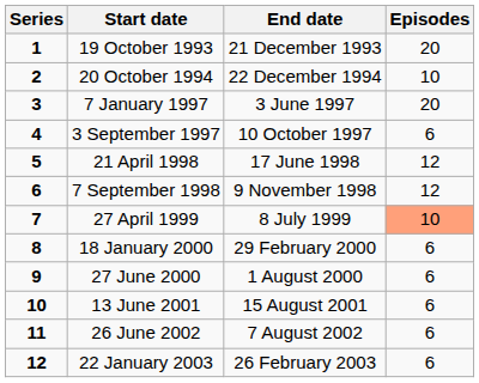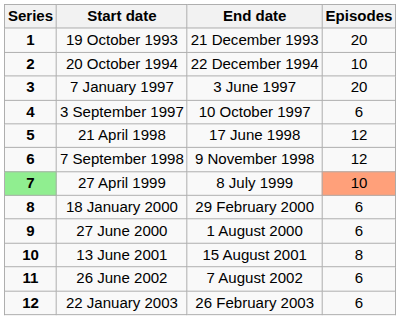27 April 1999 | Series: no background -> lightgreen background
13 June 2001 | Episodes: 6 -> 8
